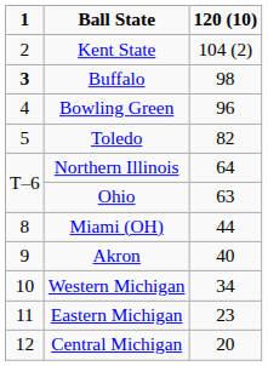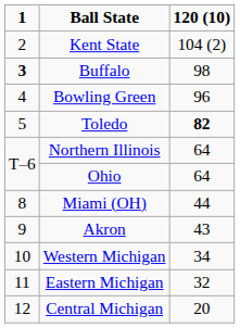Toledo | 120 (10): normal -> bold
Ohio | 120 (10): 63 -> 64
Akron | 120 (10): 40 -> 43
Eastern Michigan | 120 (10): 23 -> 32
